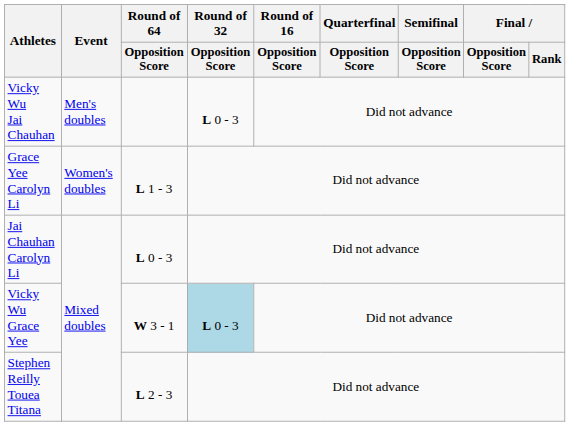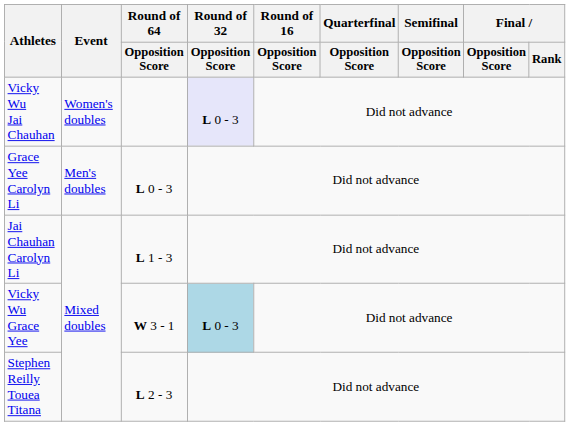Vicky Wu Jai Chauhan | Event: Men's doubles -> Women's doubles
Vicky Wu Jai Chauhan | Round of 32 / Opposition Score: no background -> lavender background
Grace Yee Carolyn Li | Event: Women's doubles -> Men's doubles
Grace Yee Carolyn Li | Round of 64 / Opposition Score: L 1 - 3 -> L 0 - 3
Jai Chauhan Carolyn Li | Round of 64 / Opposition Score: L 0 - 3 -> L 1 - 3
